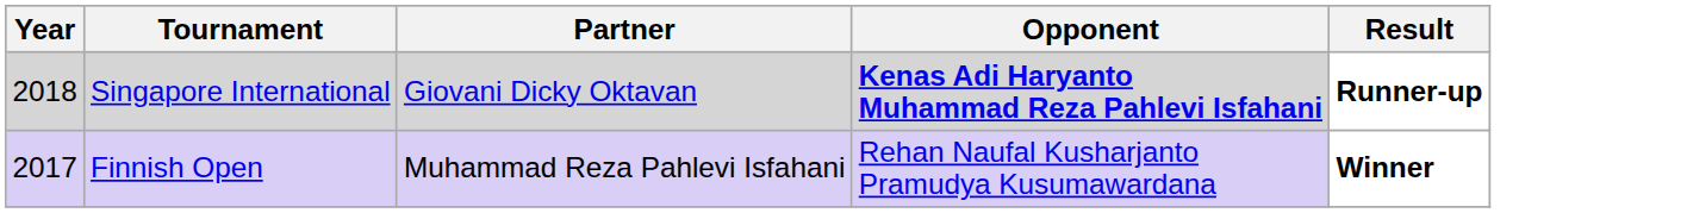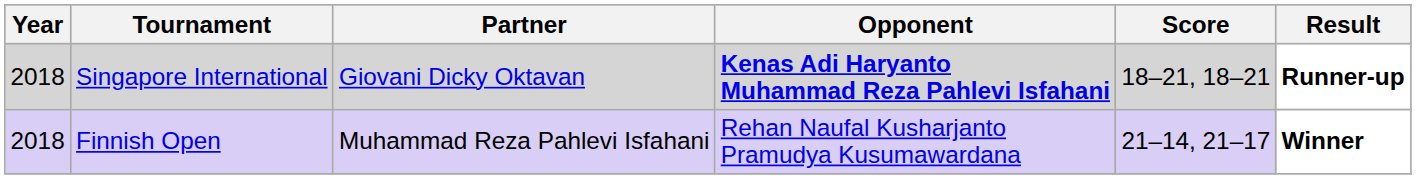+ column: Score | 18–21, 18–21 | 21–14, 21–17
Finnish Open | Year: 2017 -> 2018
